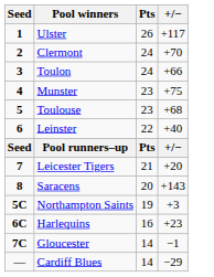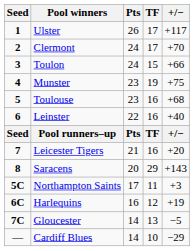+ column: TF | 17 | 17 | 15 | 19 | 16 | 16 | TF | 16 | 29 | 11 | 12 | 13 | 10
Northampton Saints | Pts: 19 -> 17
Harlequins | +/−: +23 -> +19
Gloucester | +/−: −1 -> −5
